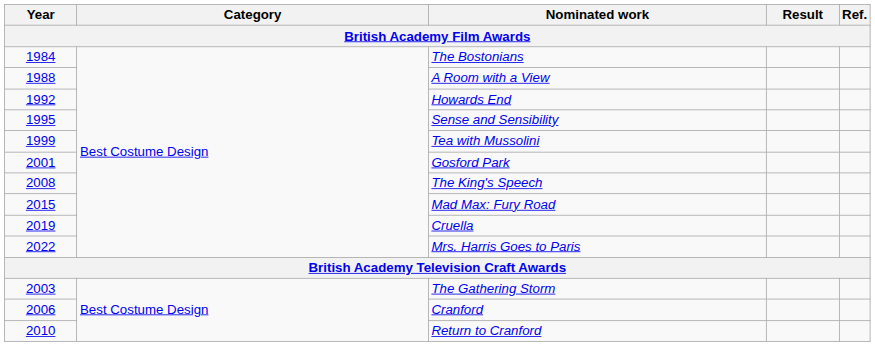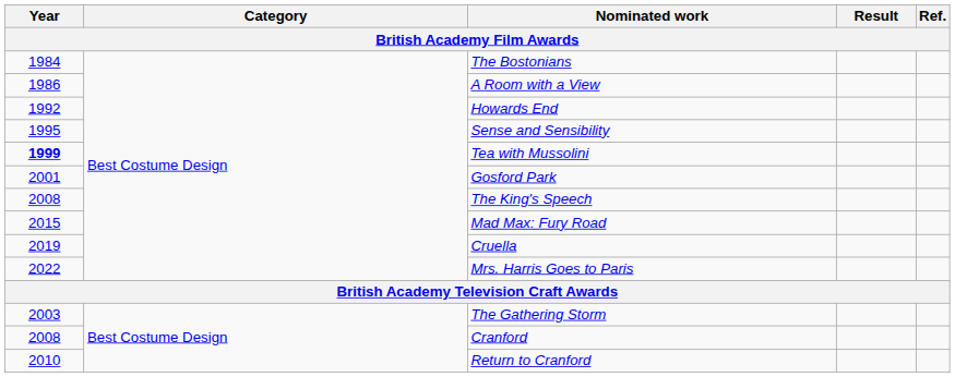A Room with a View | Year: 1988 -> 1986
Tea with Mussolini | Year: normal -> bold
Cranford | Year: 2006 -> 2008
